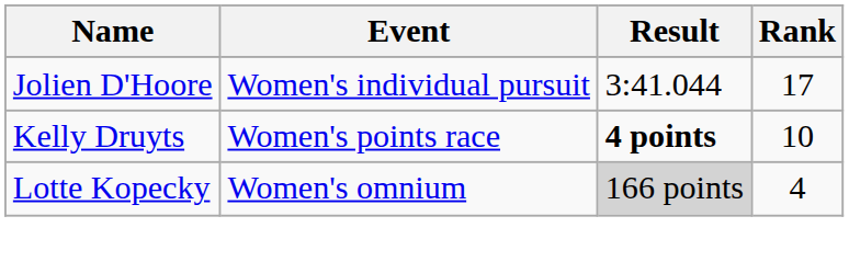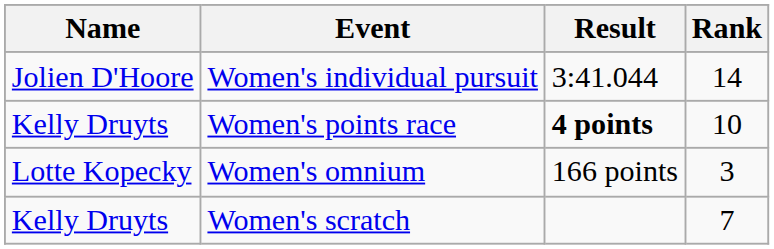Women's individual pursuit | Rank: 17 -> 14
Women's omnium | Result: lightgrey background -> no background
Women's omnium | Rank: 4 -> 3
+ row: Kelly Druyts | Women's scratch | 7
